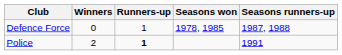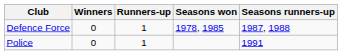Police | Winners: 2 -> 0
Police | Runners-up: bold -> normal
